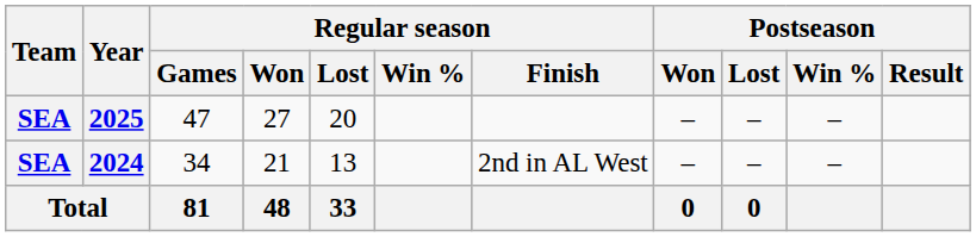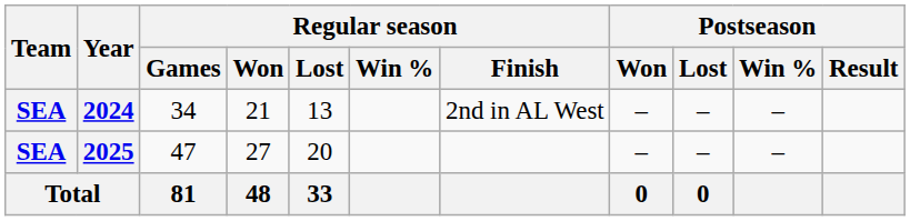rows swapped: 2024 <-> 2025
